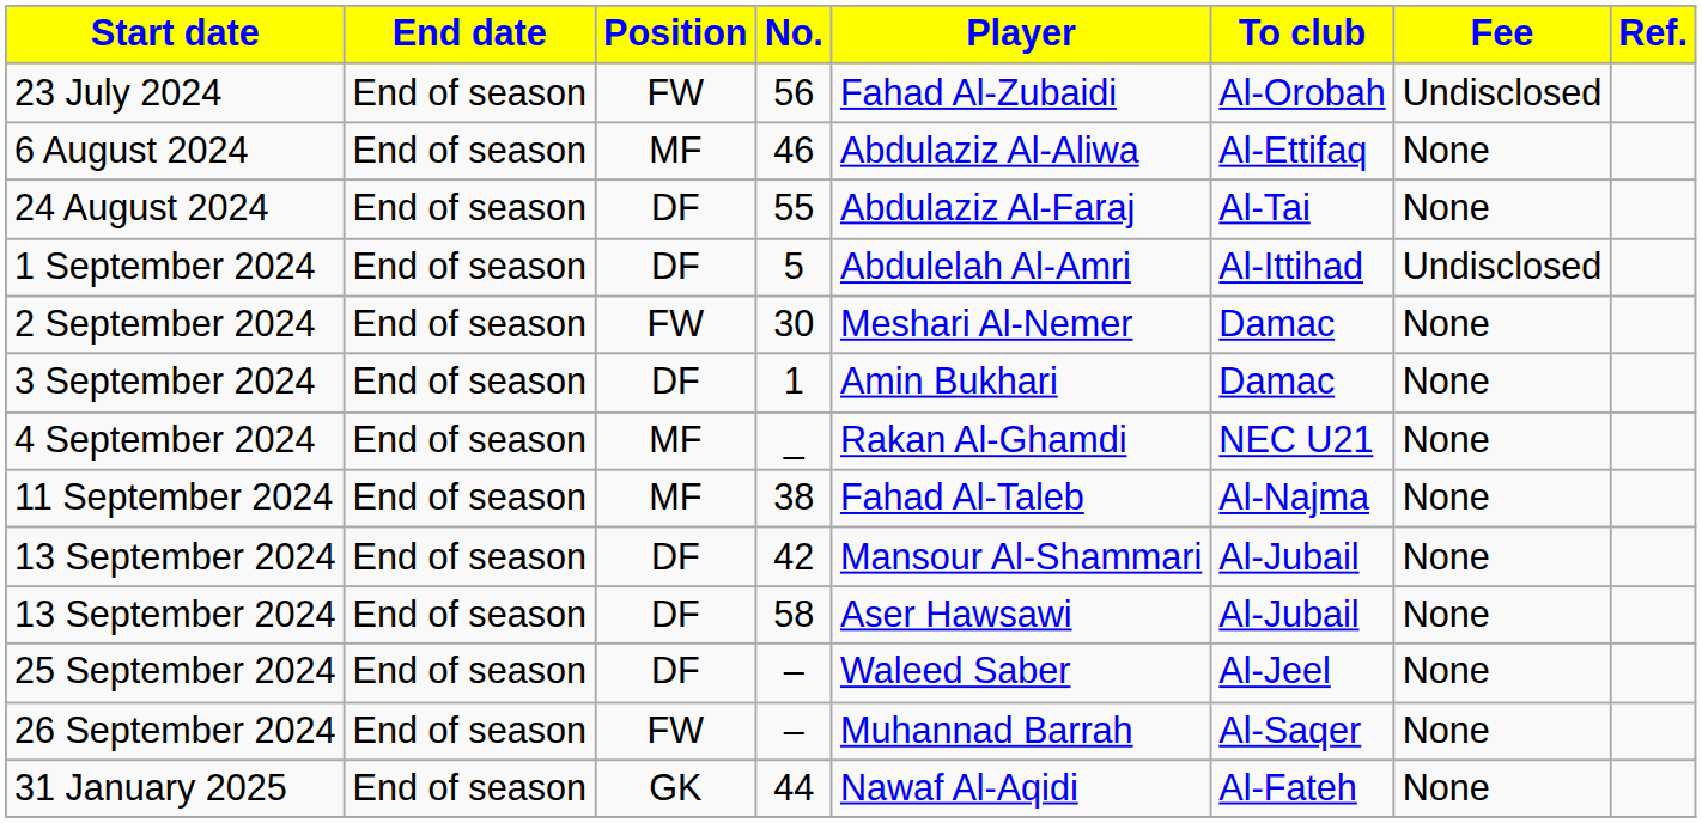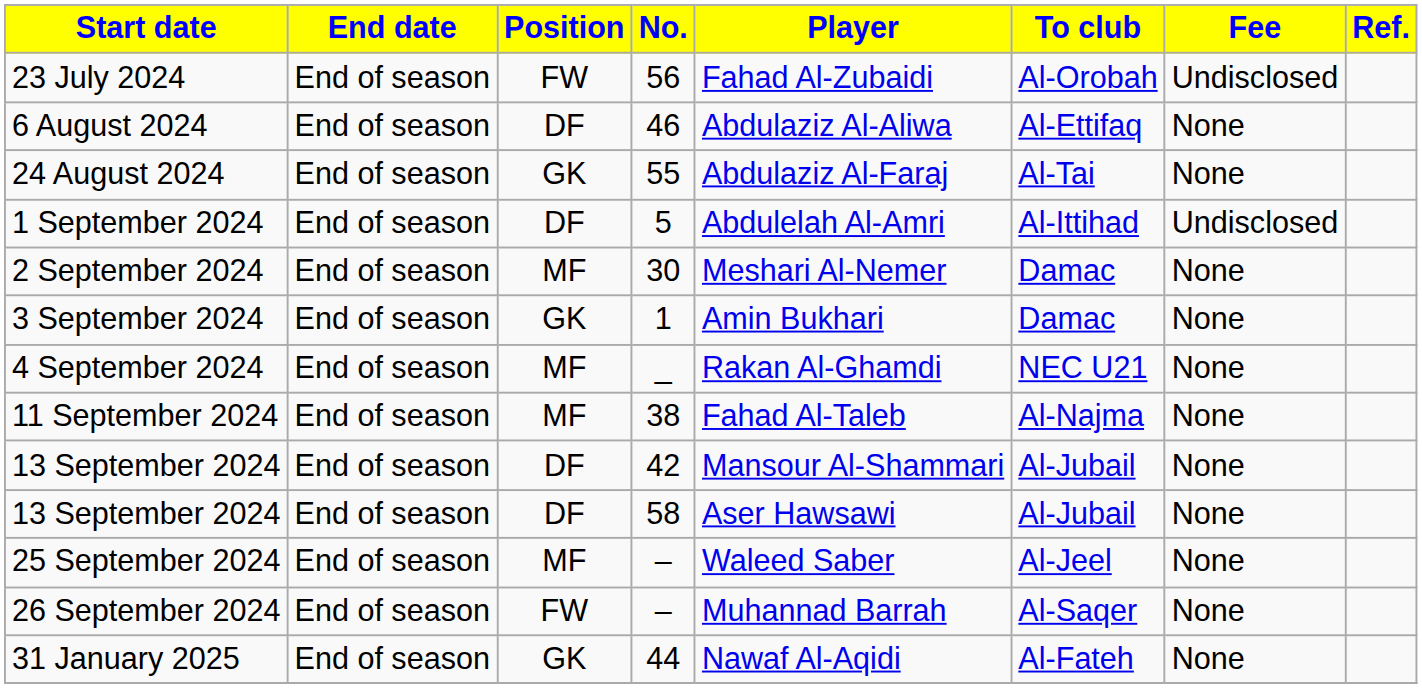6 August 2024 | Position: MF -> DF
24 August 2024 | Position: DF -> GK
2 September 2024 | Position: FW -> MF
3 September 2024 | Position: DF -> GK
25 September 2024 | Position: DF -> MF
